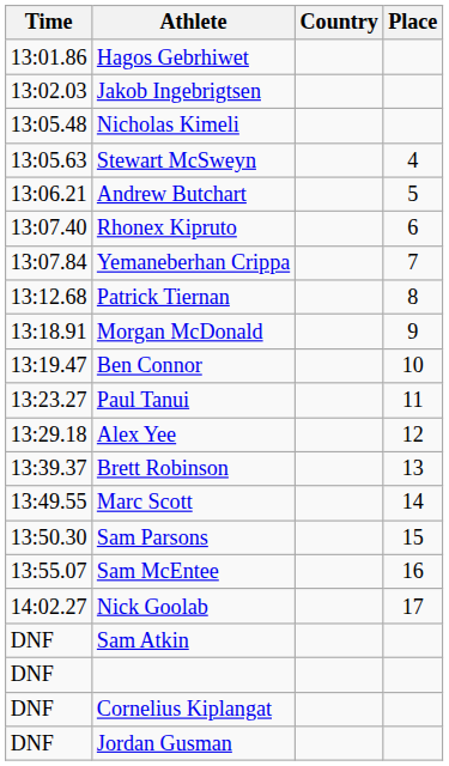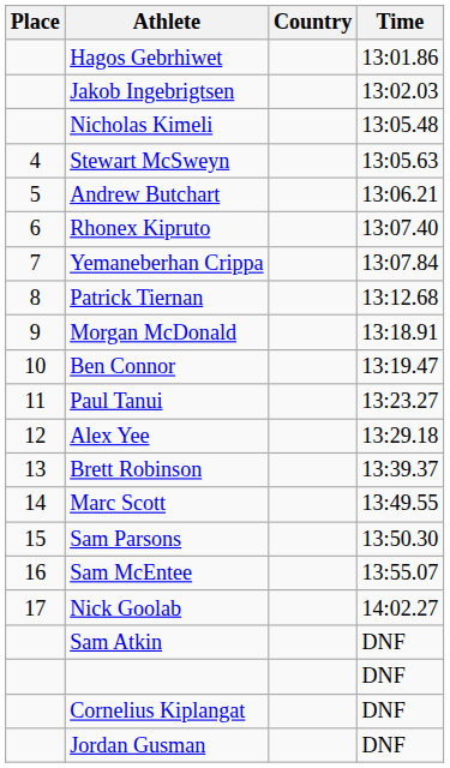columns swapped: Place <-> Time
